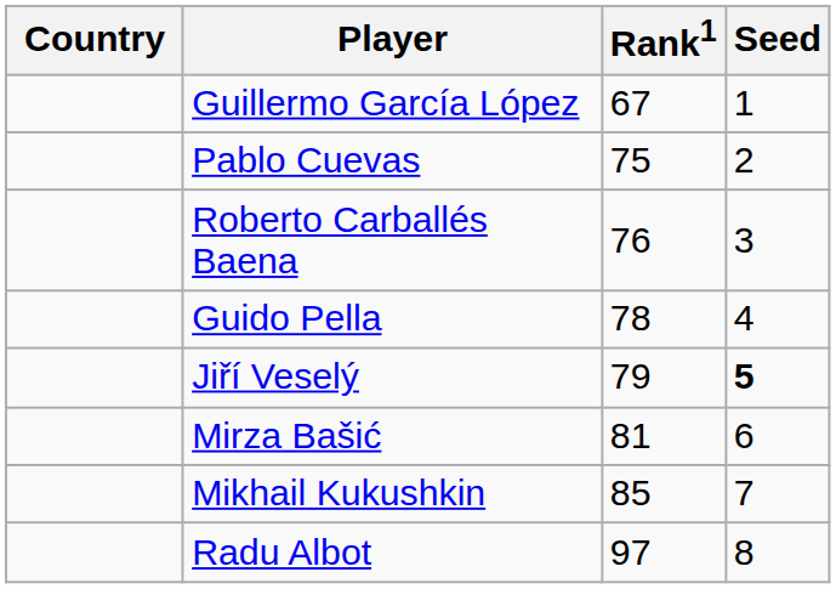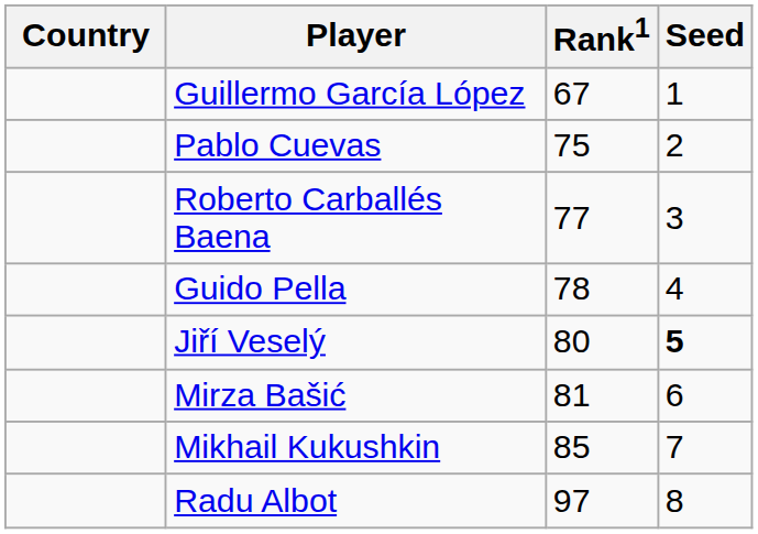Roberto Carballés Baena | Rank1: 76 -> 77
Jiří Veselý | Rank1: 79 -> 80
